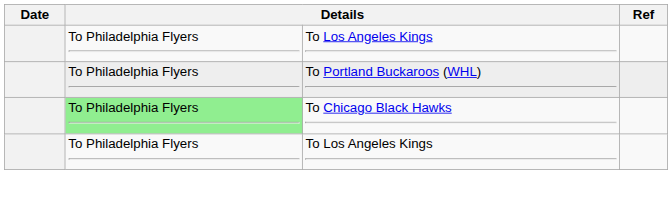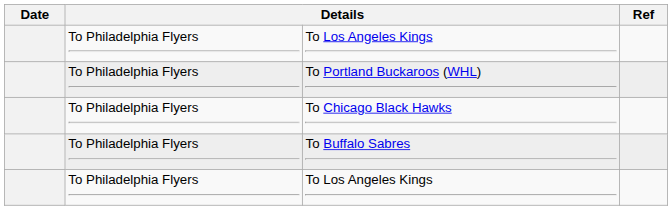To Chicago Black Hawks | column 2: lightgreen background -> no background
+ row: To Philadelphia Flyers | To Buffalo Sabres
